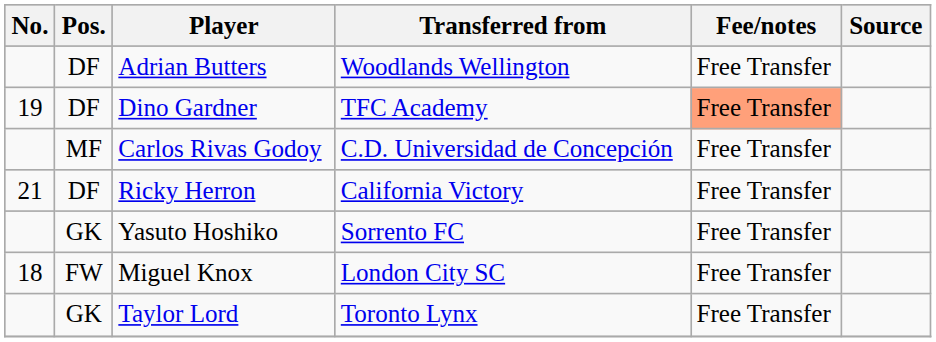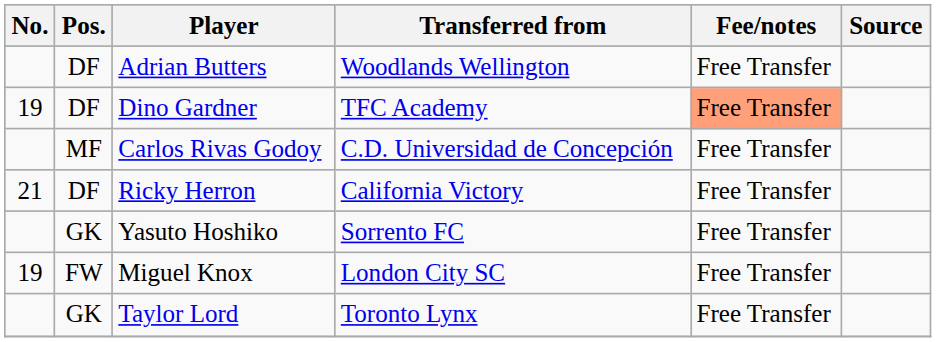Miguel Knox | No.: 18 -> 19
